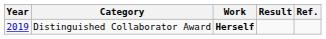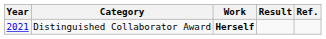Distinguished Collaborator Award | Year: 2019 -> 2021
